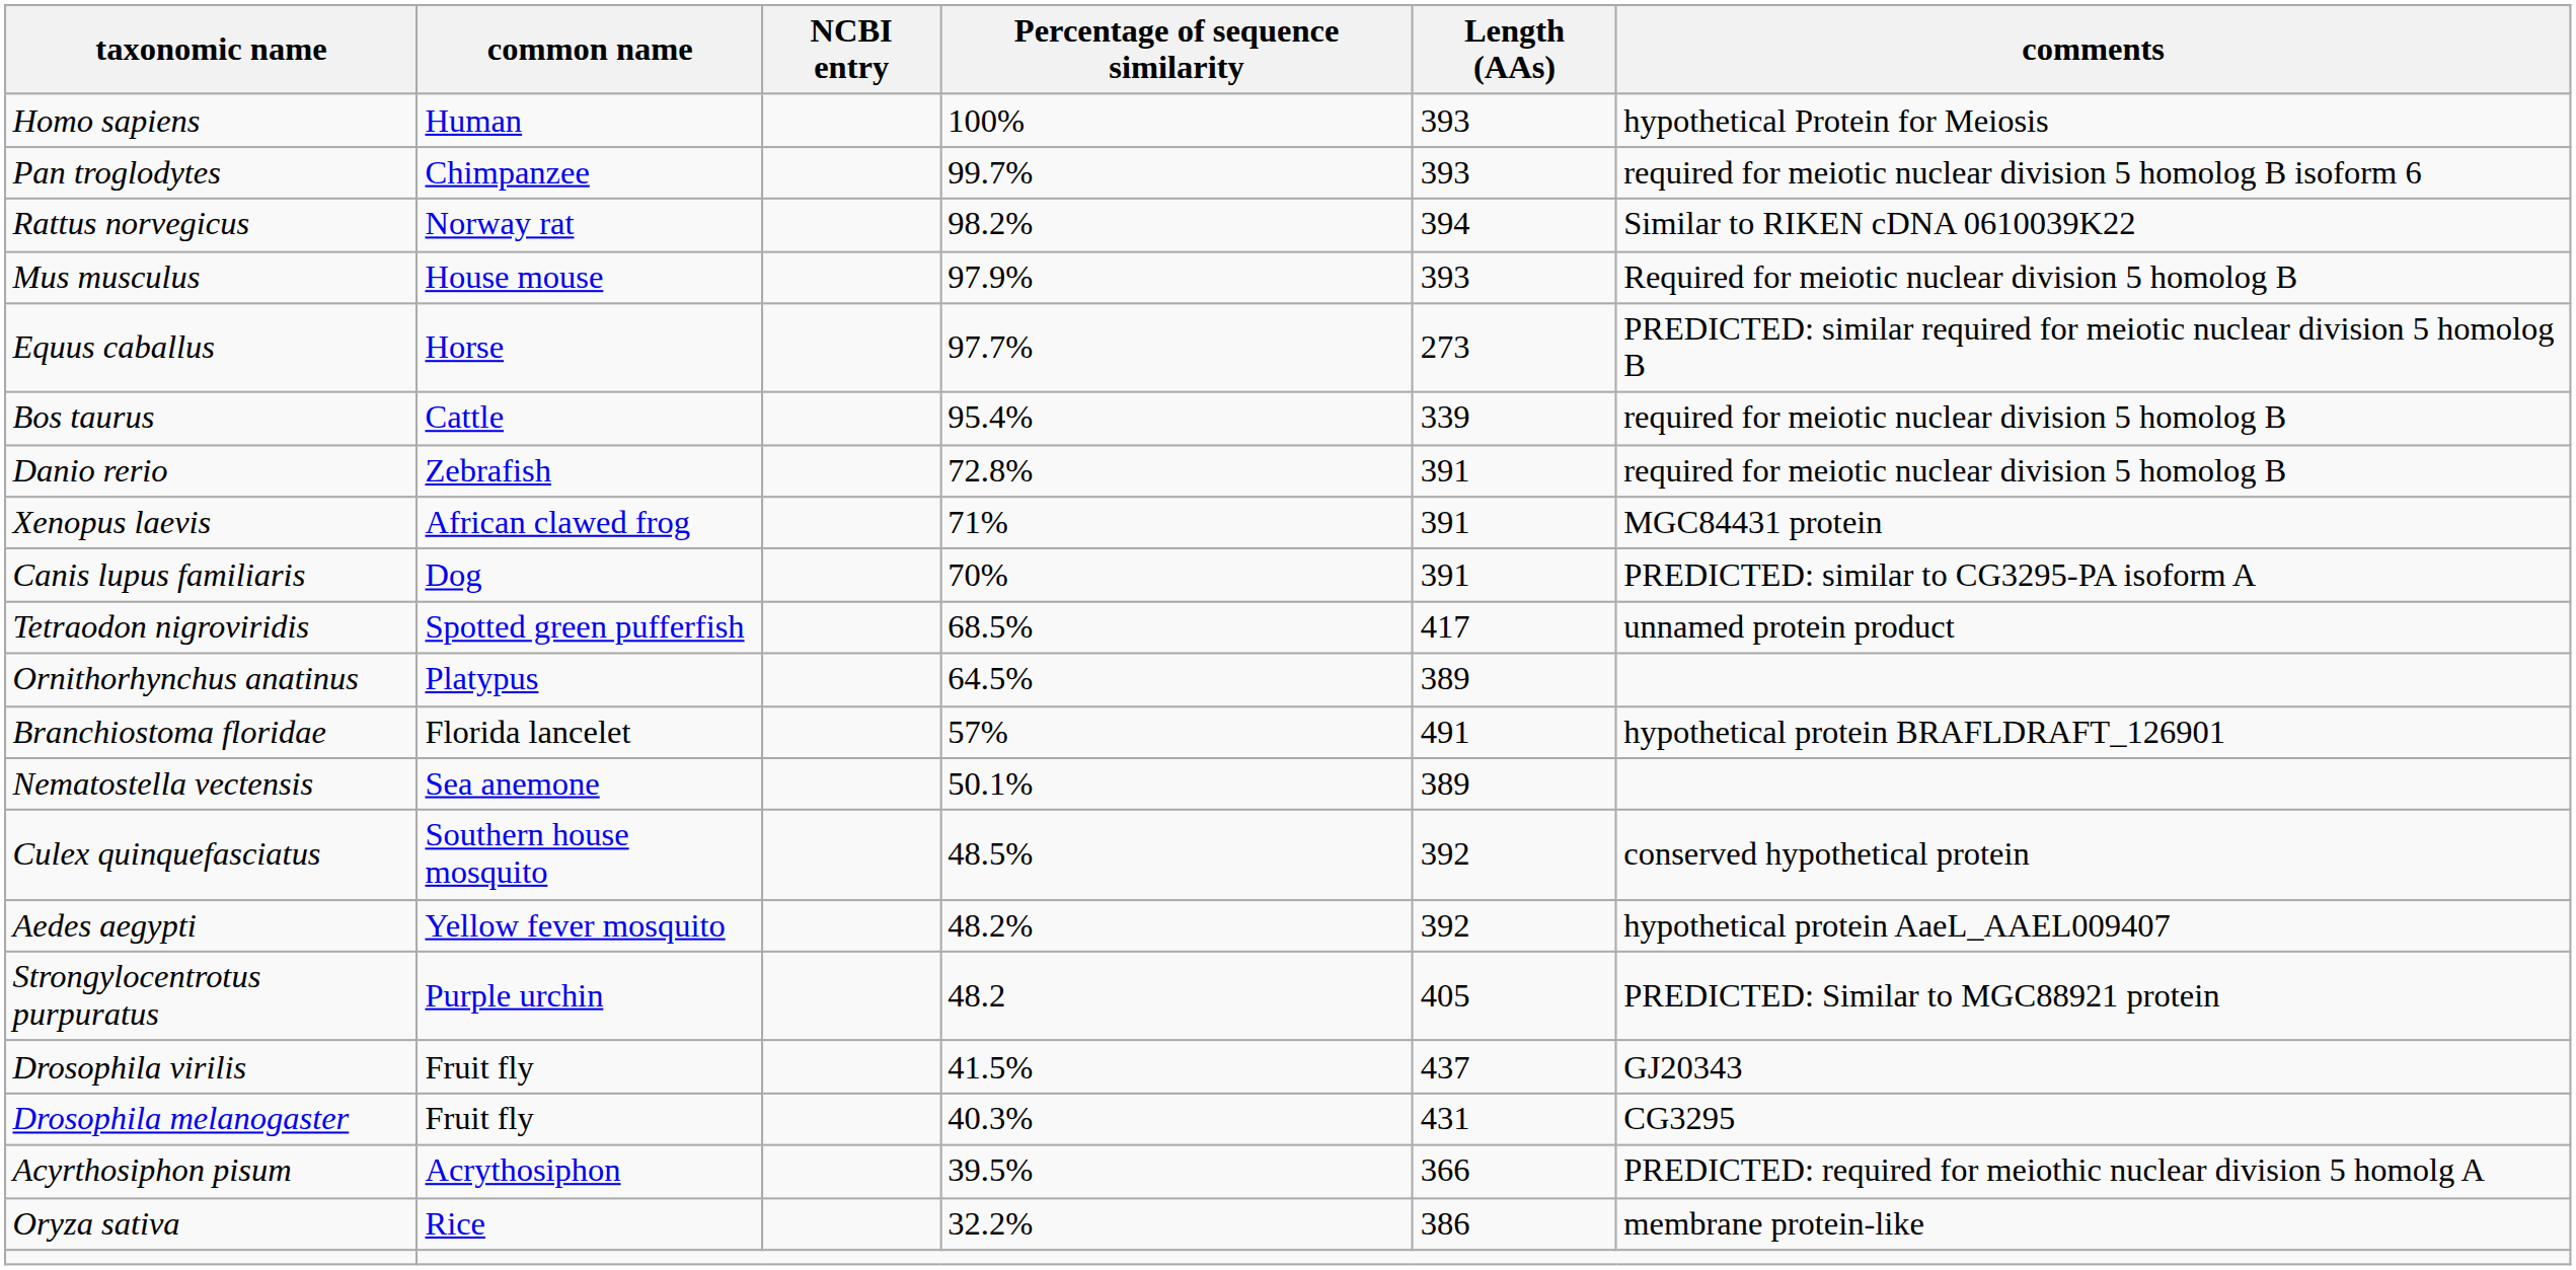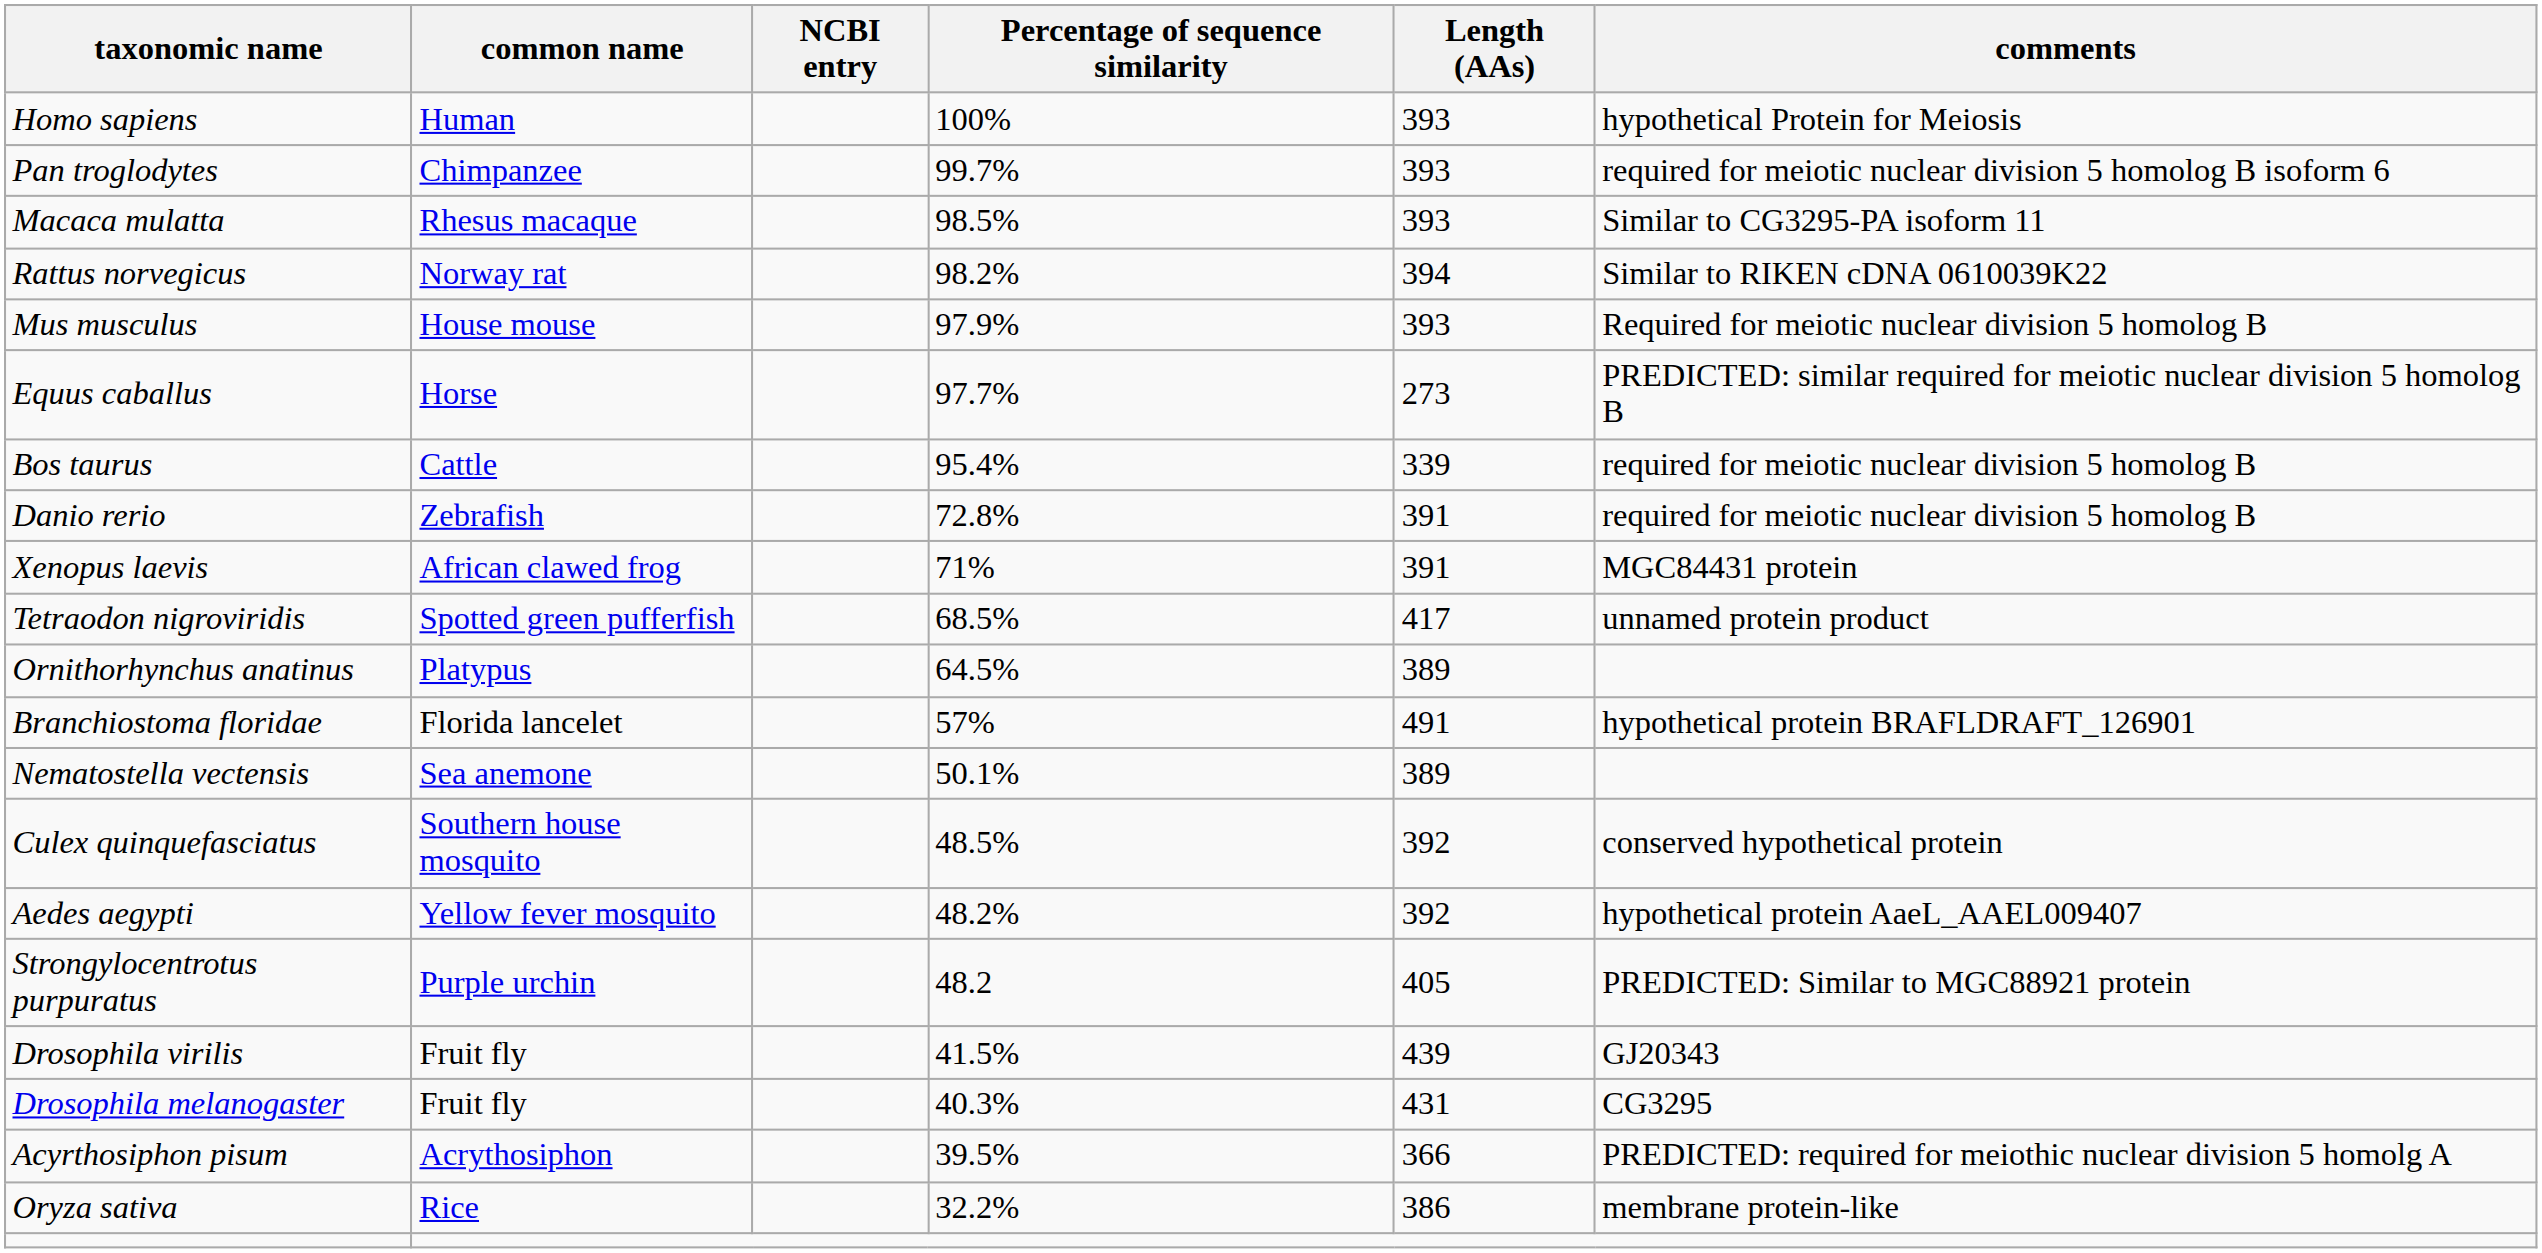+ row: Macaca mulatta | Rhesus macaque | 98.5% | 393 | Similar to CG3295-PA isoform 11
- row: Canis lupus familiaris | Dog | 70% | 391 | PREDICTED: similar to CG3295-PA isoform A
Drosophila virilis | Length (AAs): 437 -> 439
